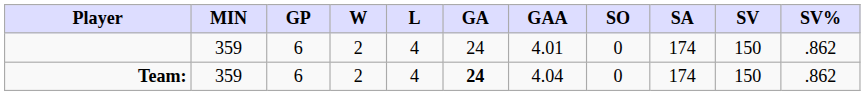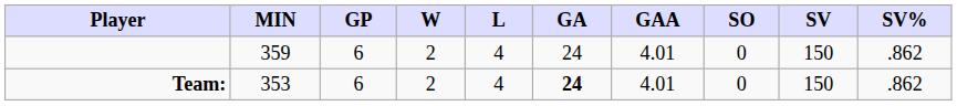- column: SA | 174 | 174
Team: | MIN: 359 -> 353
Team: | GAA: 4.04 -> 4.01
